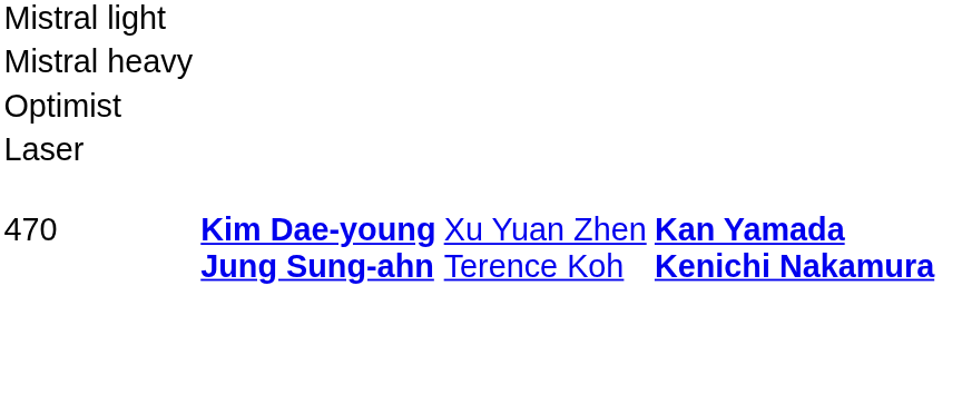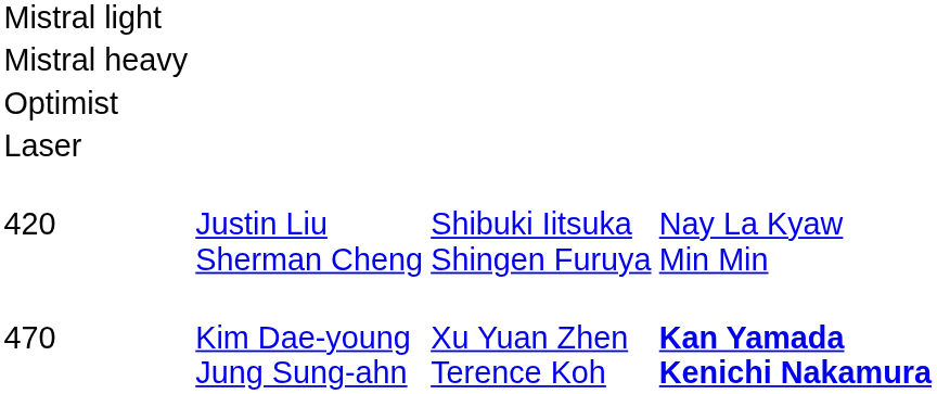+ row: 420 | Justin Liu Sherman Cheng | Shibuki Iitsuka Shingen Furuya | Nay La Kyaw Min Min
470 | column 2: bold -> normal
